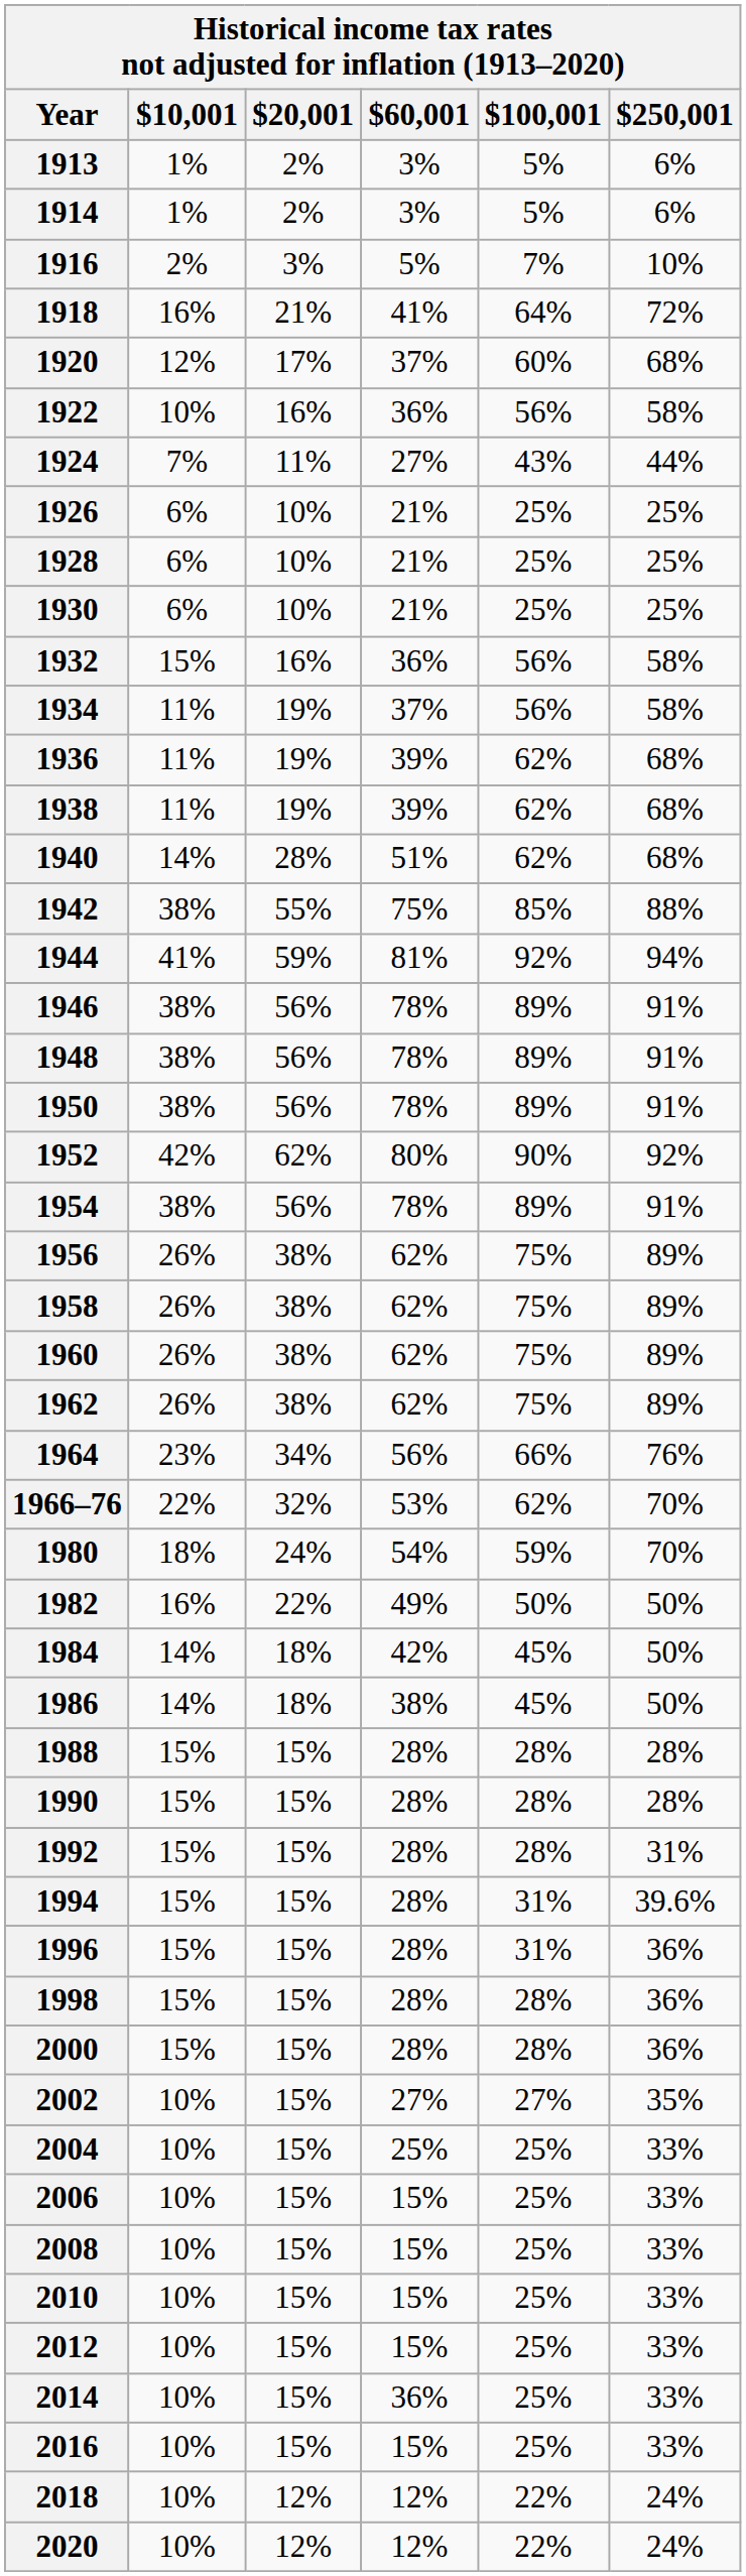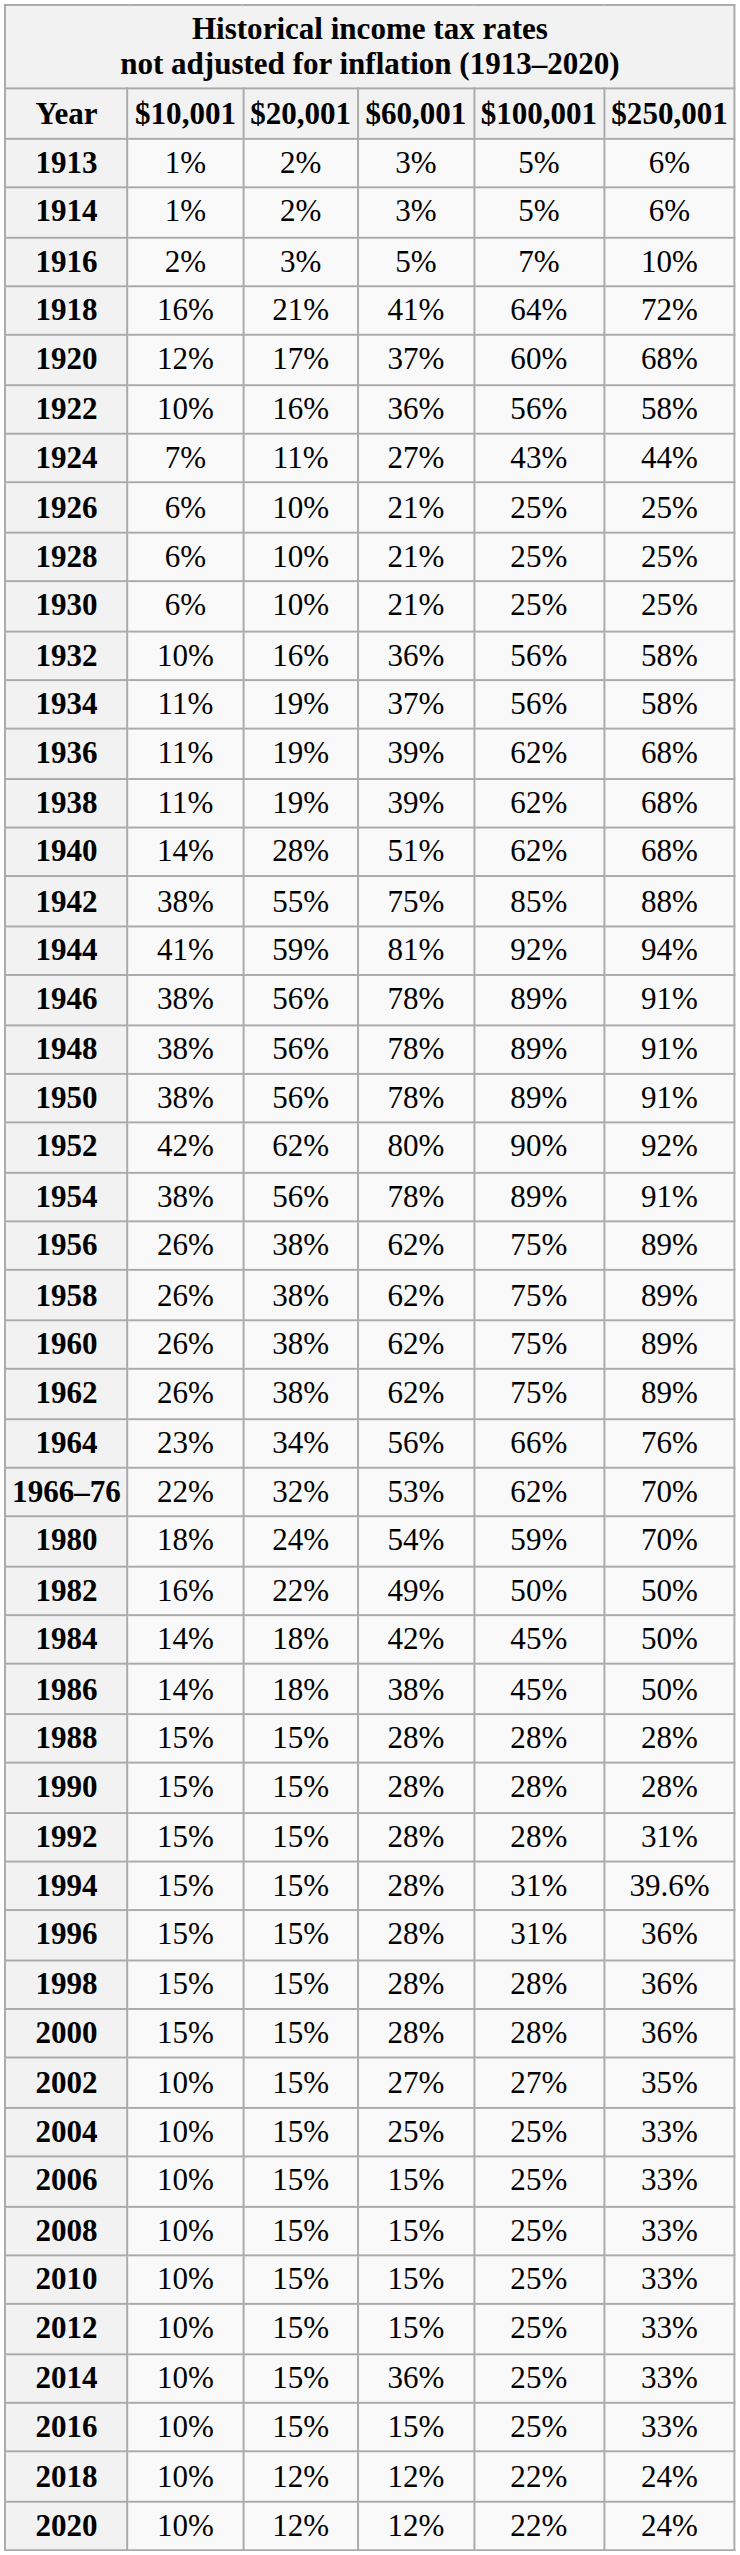1932 | $10,001: 15% -> 10%
